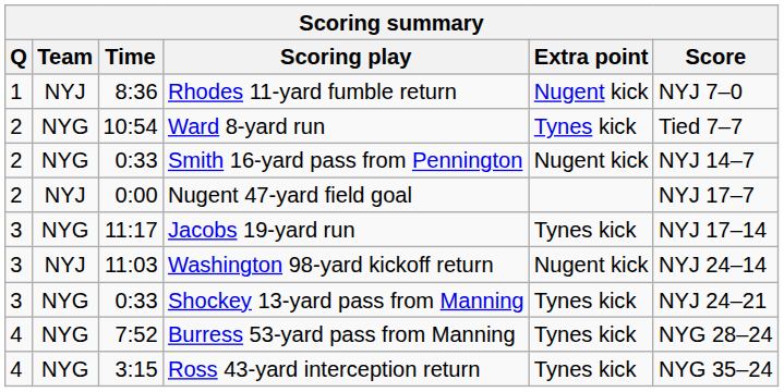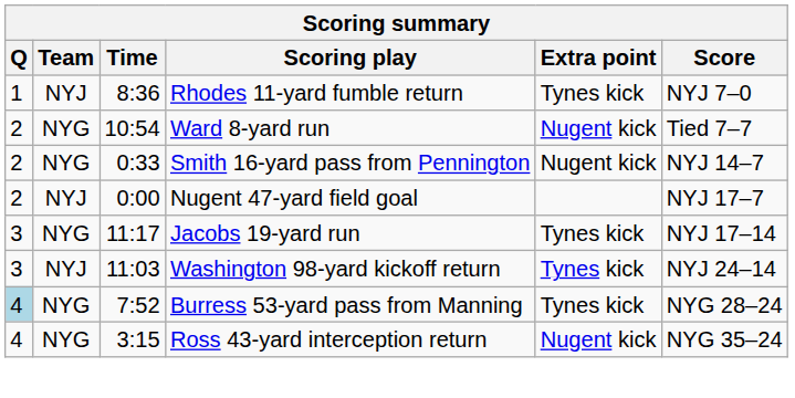Rhodes 11-yard fumble return | Extra point: Nugent kick -> Tynes kick
Ward 8-yard run | Extra point: Tynes kick -> Nugent kick
Washington 98-yard kickoff return | Extra point: Nugent kick -> Tynes kick
- row: 3 | NYG | 0:33 | Shockey 13-yard pass from Manning | Tynes kick | NYJ 24–21
Burress 53-yard pass from Manning | Q: no background -> lightblue background
Ross 43-yard interception return | Extra point: Tynes kick -> Nugent kick
